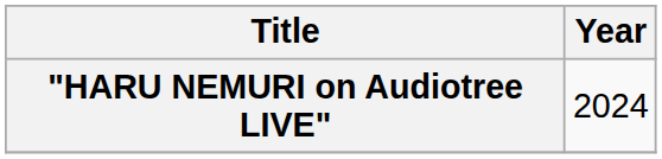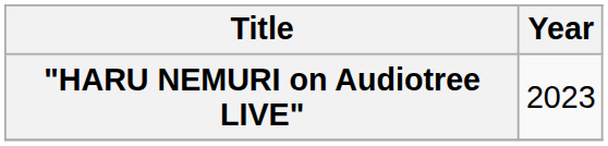"HARU NEMURI on Audiotree LIVE" | Year: 2024 -> 2023
